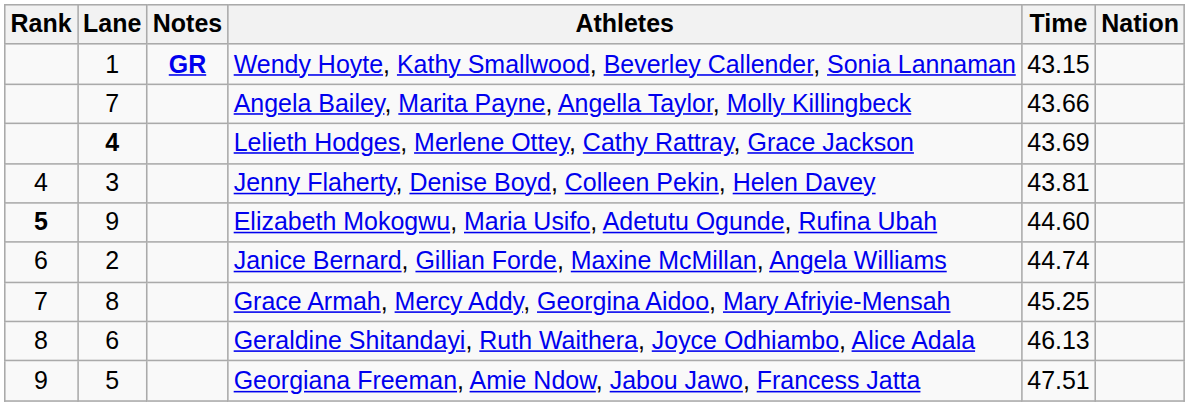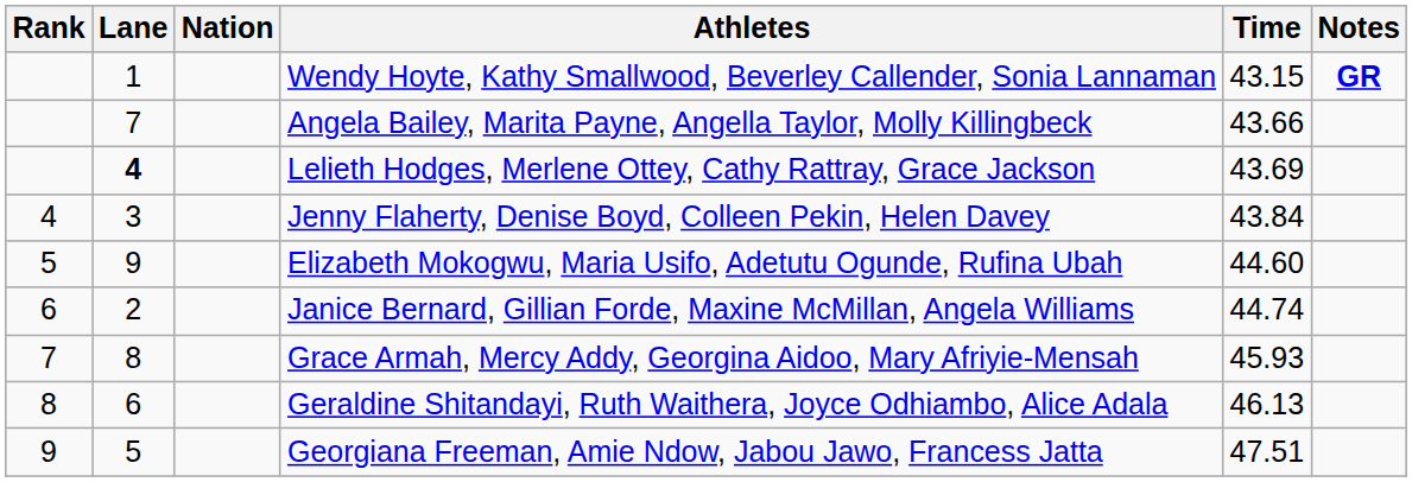columns swapped: Nation <-> Notes
Jenny Flaherty, Denise Boyd, Colleen Pekin, Helen Davey | Time: 43.81 -> 43.84
Elizabeth Mokogwu, Maria Usifo, Adetutu Ogunde, Rufina Ubah | Rank: bold -> normal
Grace Armah, Mercy Addy, Georgina Aidoo, Mary Afriyie-Mensah | Time: 45.25 -> 45.93
